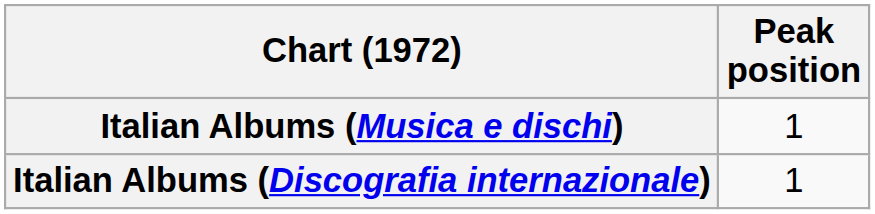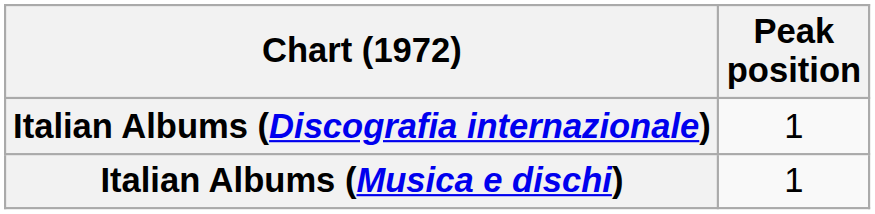rows swapped: Italian Albums (Discografia internazionale) <-> Italian Albums (Musica e dischi)
